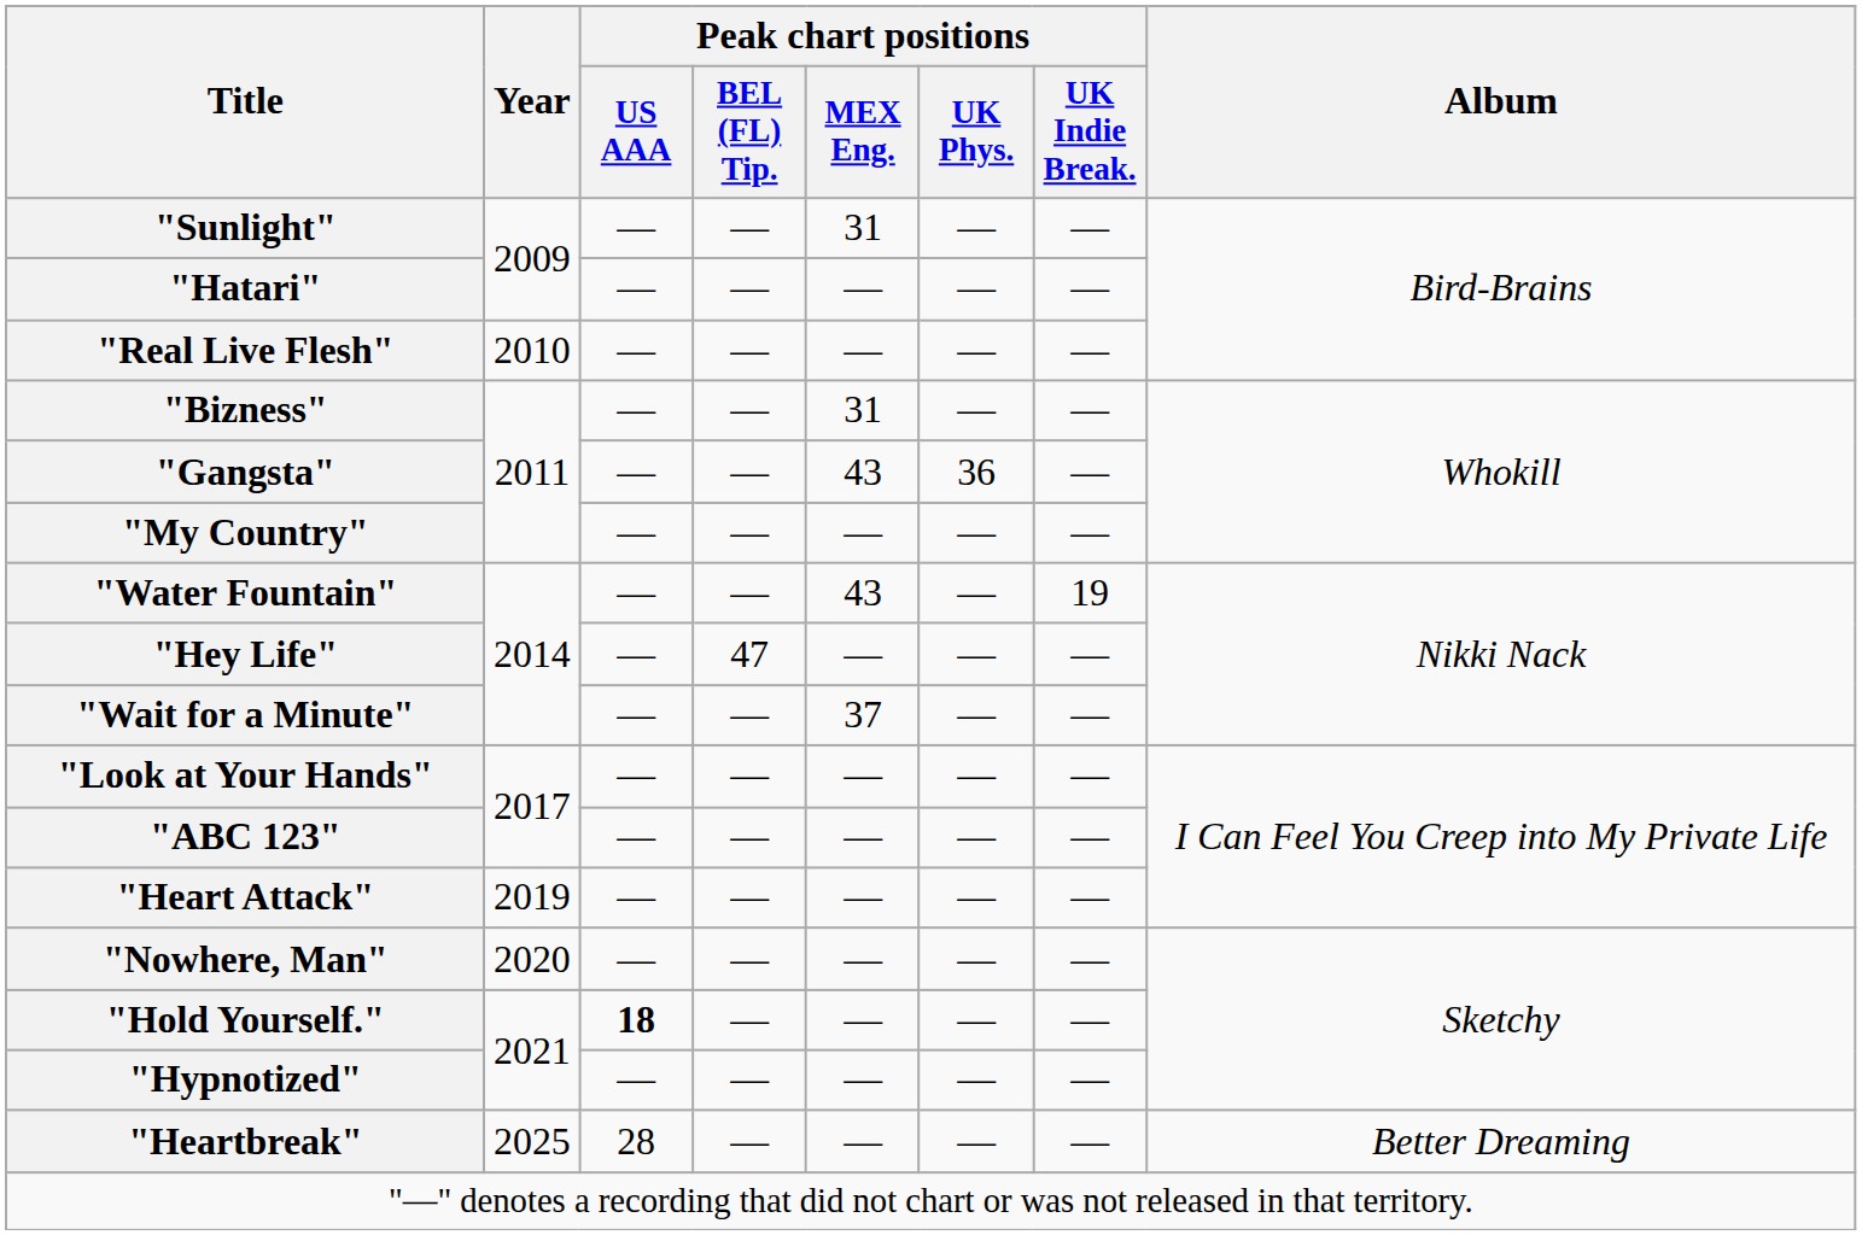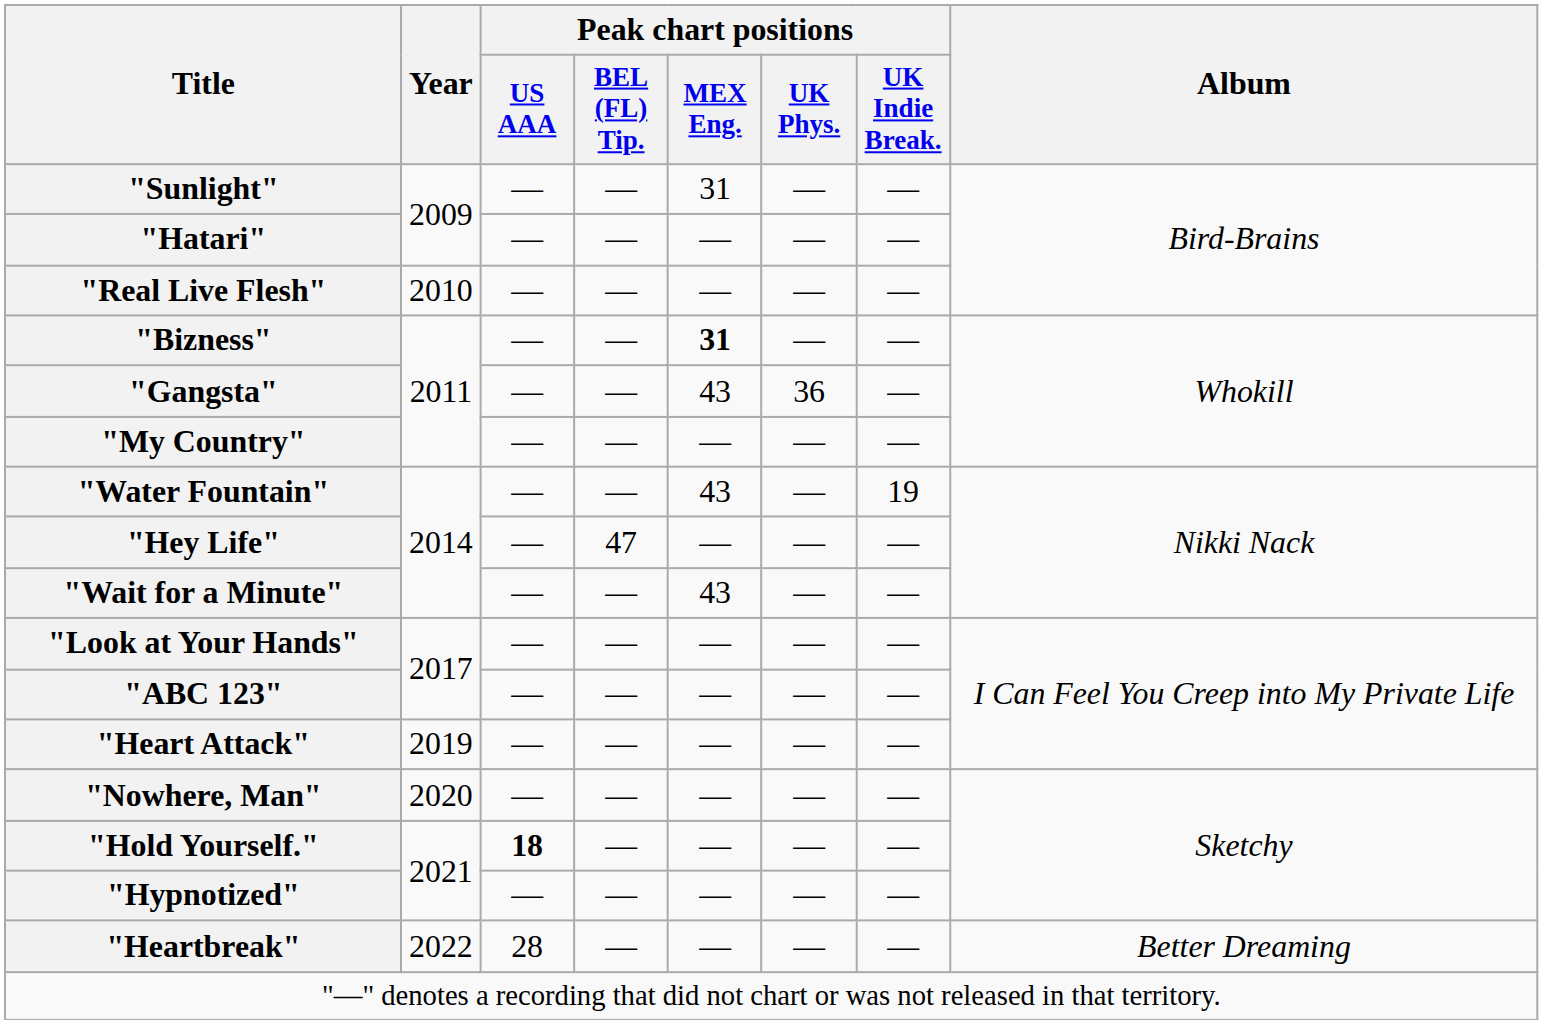"Bizness" | Peak chart positions / MEX Eng.: normal -> bold
"Wait for a Minute" | Peak chart positions / MEX Eng.: 37 -> 43
"Heartbreak" | Year: 2025 -> 2022
